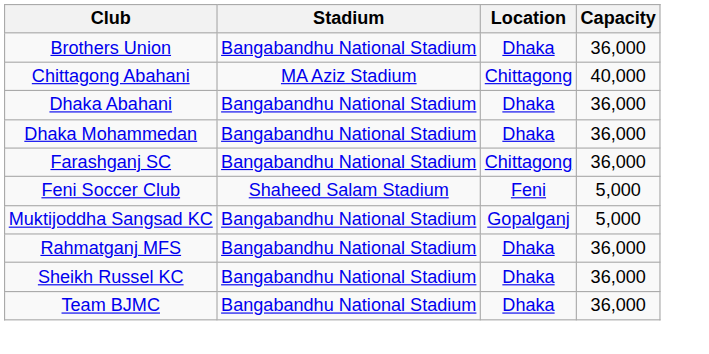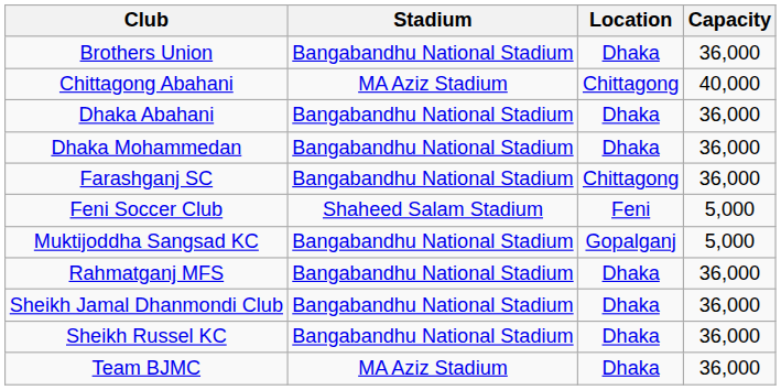+ row: Sheikh Jamal Dhanmondi Club | Bangabandhu National Stadium | Dhaka | 36,000
Team BJMC | Stadium: Bangabandhu National Stadium -> MA Aziz Stadium
